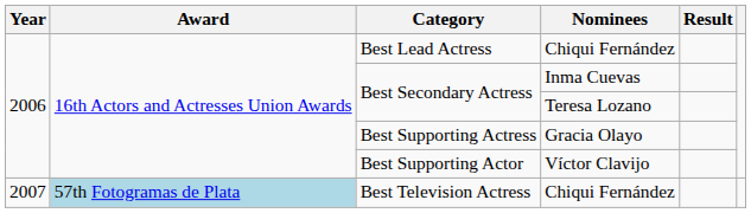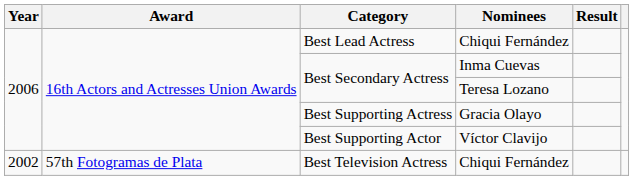Best Television Actress | Year: 2007 -> 2002
Best Television Actress | Award: lightblue background -> no background
